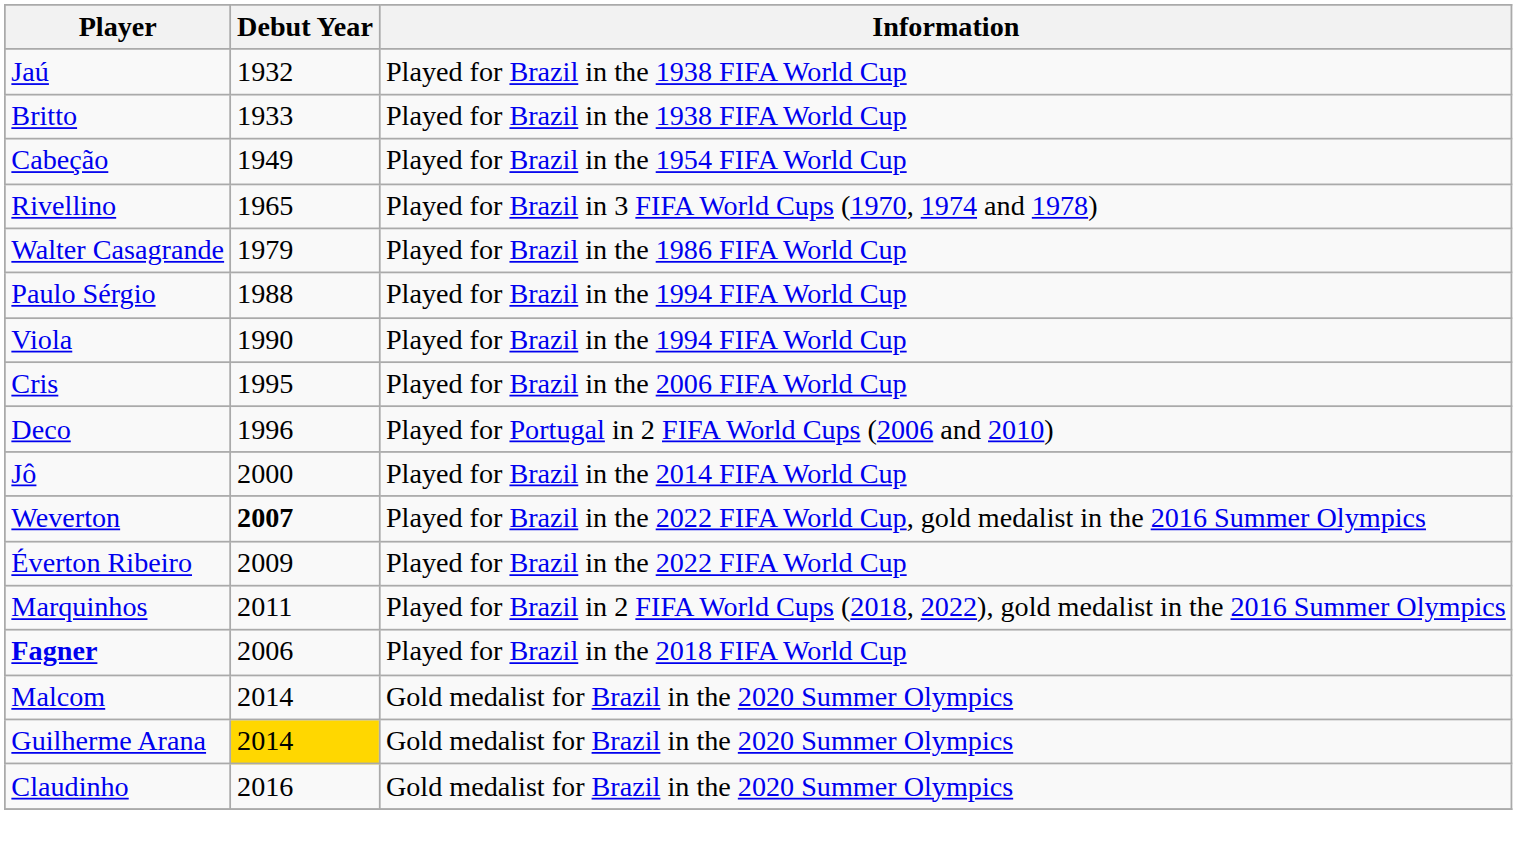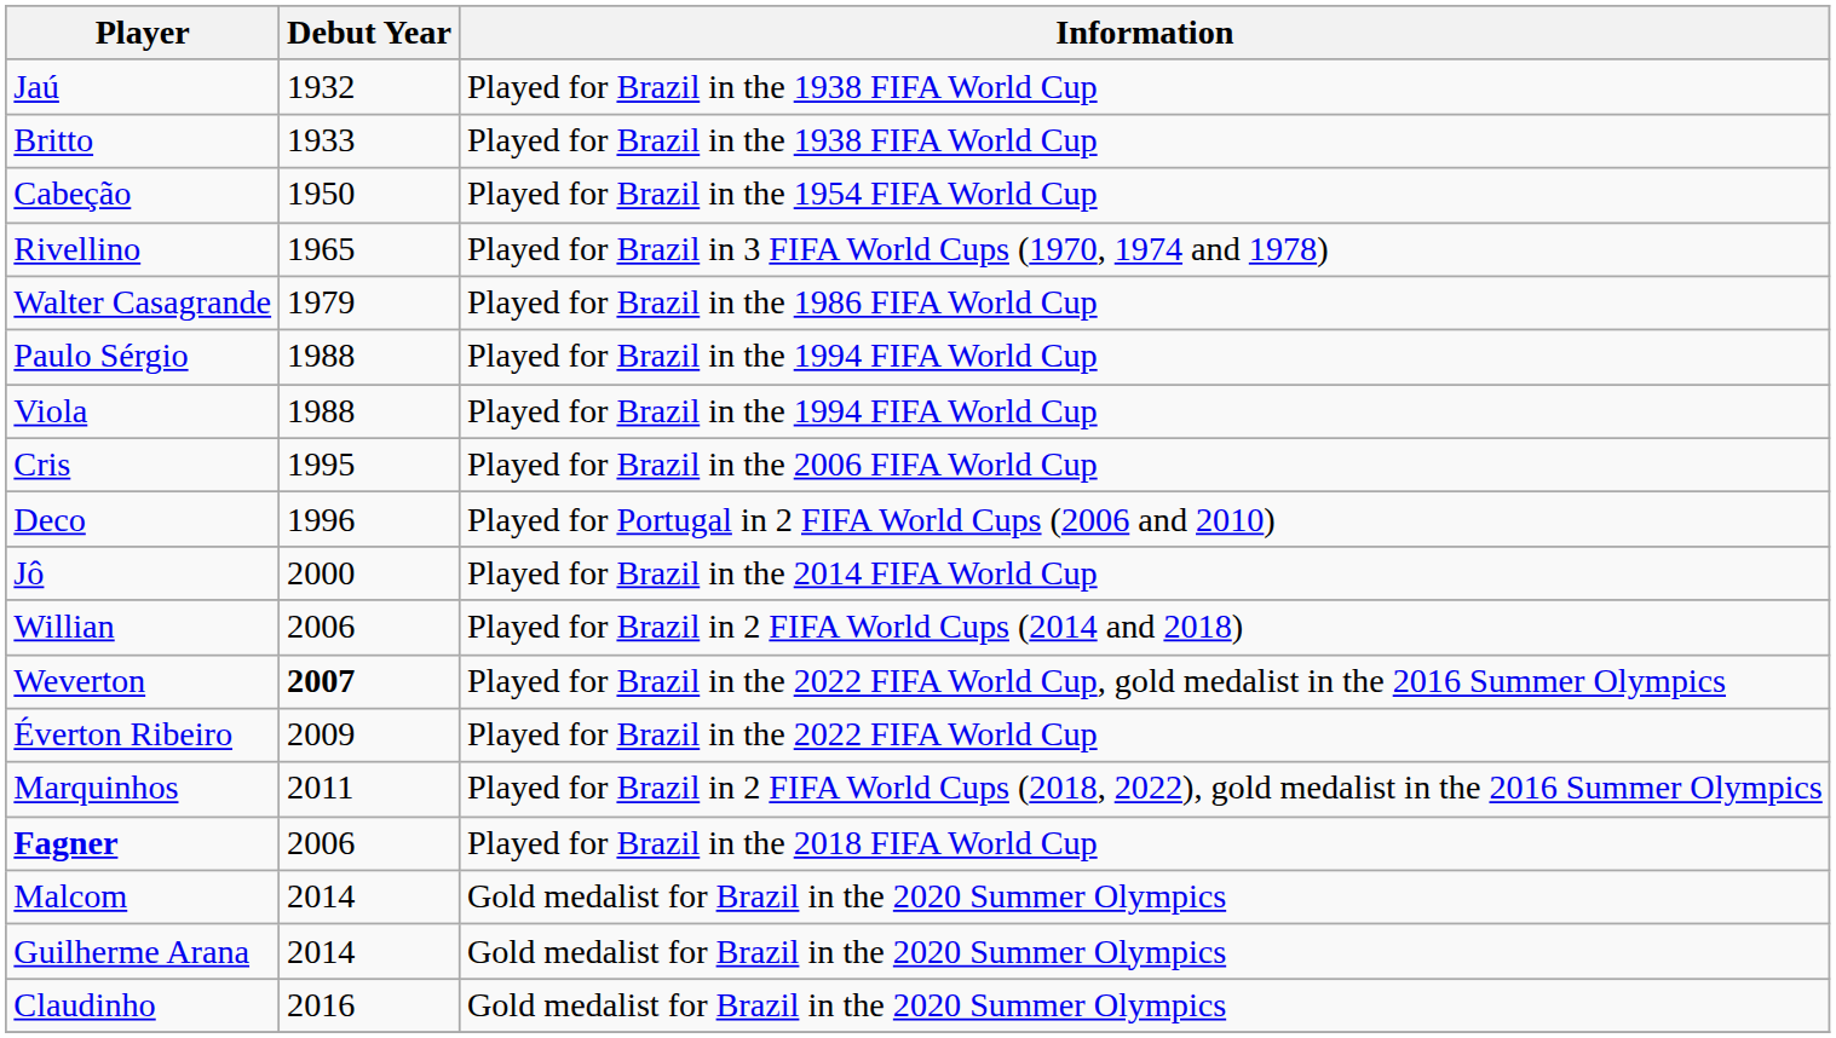Cabeção | Debut Year: 1949 -> 1950
Viola | Debut Year: 1990 -> 1988
+ row: Willian | 2006 | Played for Brazil in 2 FIFA World Cups (2014 and 2018)
Guilherme Arana | Debut Year: gold background -> no background
